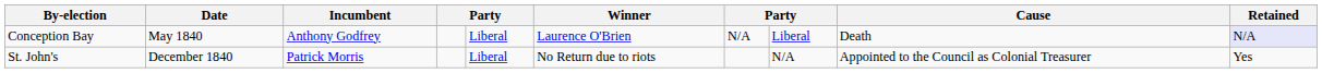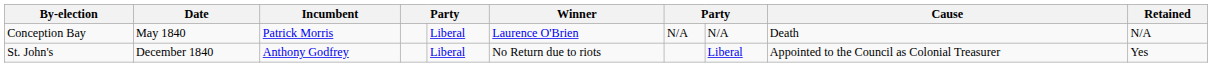Conception Bay | Incumbent: Anthony Godfrey -> Patrick Morris
Conception Bay | column 8: Liberal -> N/A
Conception Bay | Retained: lavender background -> no background
St. John's | Incumbent: Patrick Morris -> Anthony Godfrey
St. John's | column 8: N/A -> Liberal
